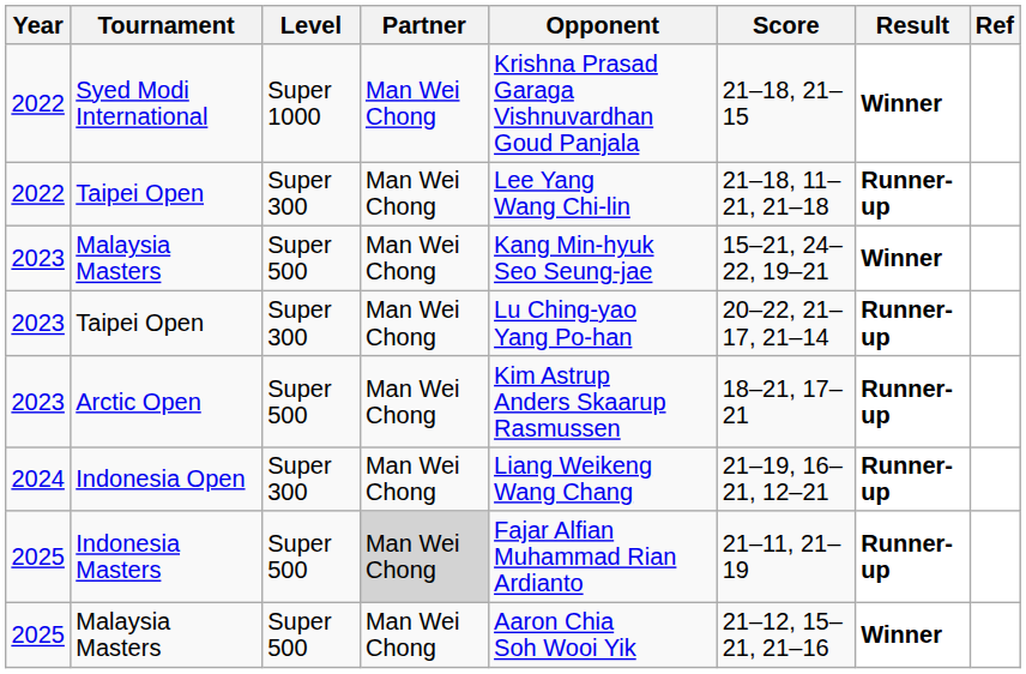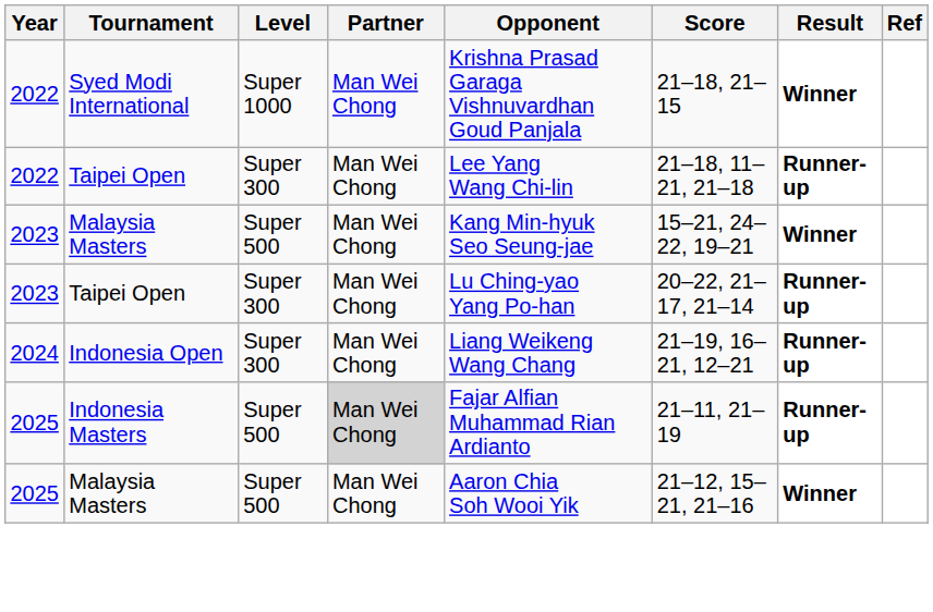- row: 2023 | Arctic Open | Super 500 | Man Wei Chong | Kim Astrup Anders Skaarup Rasmussen | 18–21, 17–21 | Runner-up
